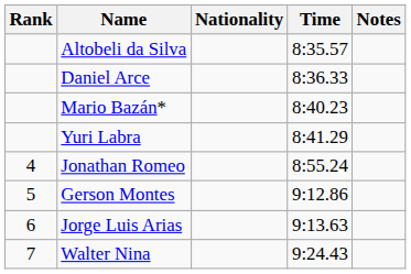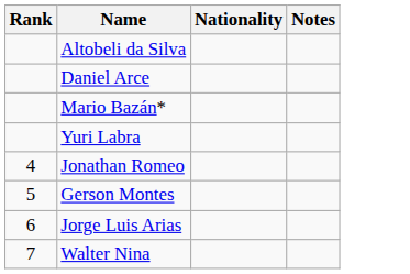- column: Time | 8:35.57 | 8:36.33 | 8:40.23 | 8:41.29 | 8:55.24 | 9:12.86 | 9:13.63 | 9:24.43
